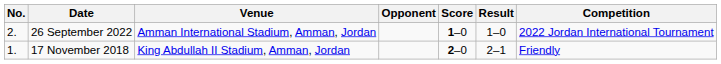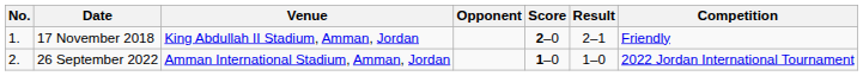rows swapped: 17 November 2018 <-> 26 September 2022
